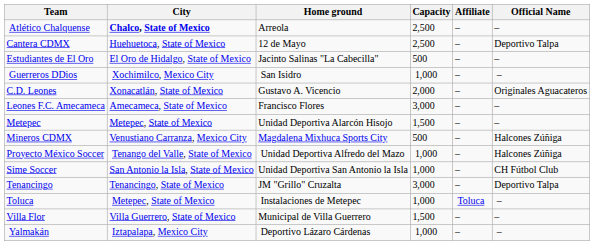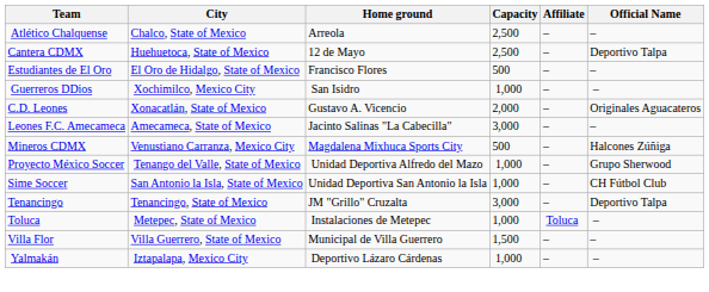Atlético Chalquense | City: bold -> normal
Estudiantes de El Oro | Home ground: Jacinto Salinas "La Cabecilla" -> Francisco Flores
Leones F.C. Amecameca | Home ground: Francisco Flores -> Jacinto Salinas "La Cabecilla"
- row: Metepec | Metepec, State of Mexico | Unidad Deportiva Alarcón Hisojo | 1,500 | – | –
Proyecto México Soccer | Official Name: Halcones Zúñiga -> Grupo Sherwood
